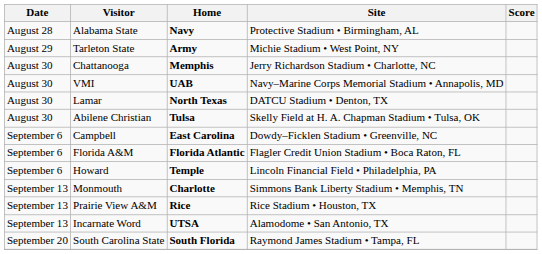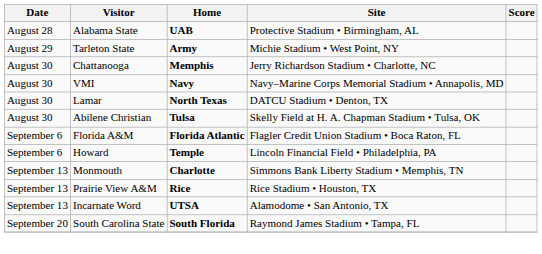Alabama State | Home: Navy -> UAB
VMI | Home: UAB -> Navy
- row: September 6 | Campbell | East Carolina | Dowdy–Ficklen Stadium • Greenville, NC
